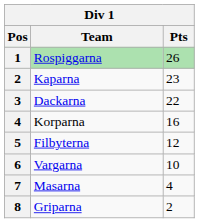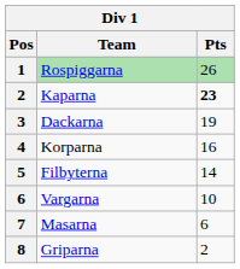Kaparna | Pts: normal -> bold
Dackarna | Pts: 22 -> 19
Filbyterna | Pts: 12 -> 14
Masarna | Pts: 4 -> 6
